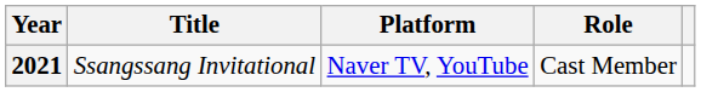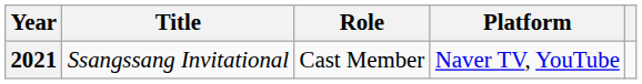columns swapped: Platform <-> Role
